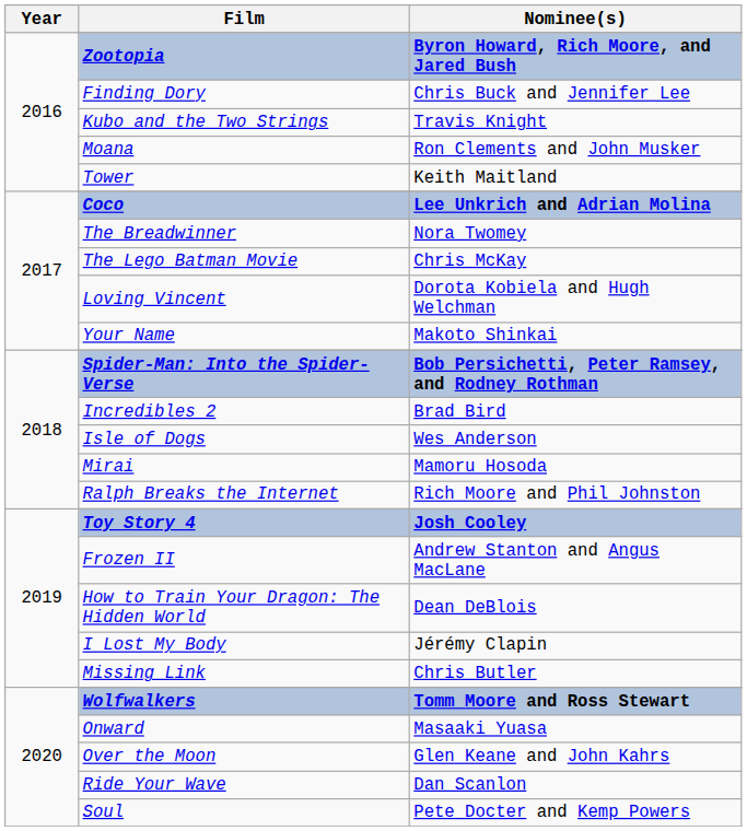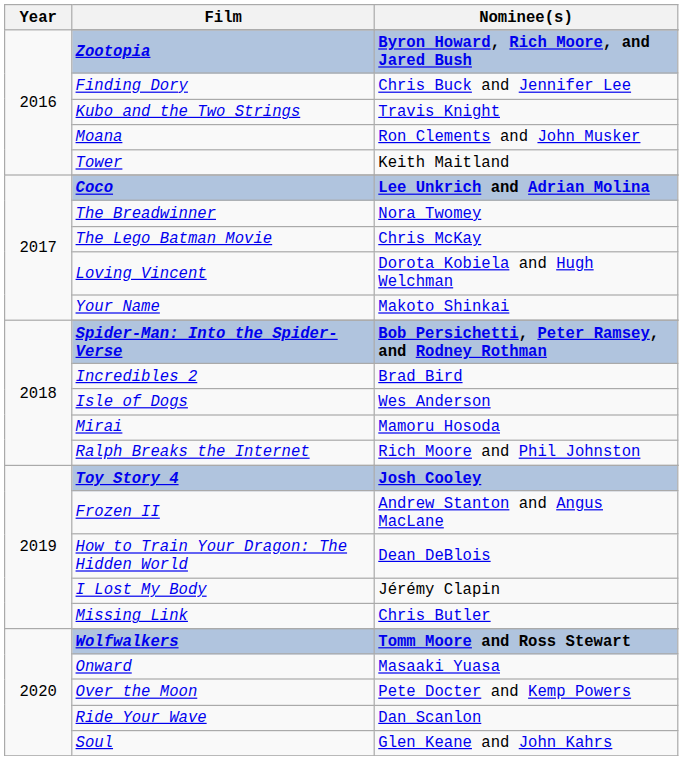Over the Moon | Nominee(s): Glen Keane and John Kahrs -> Pete Docter and Kemp Powers
Soul | Nominee(s): Pete Docter and Kemp Powers -> Glen Keane and John Kahrs
